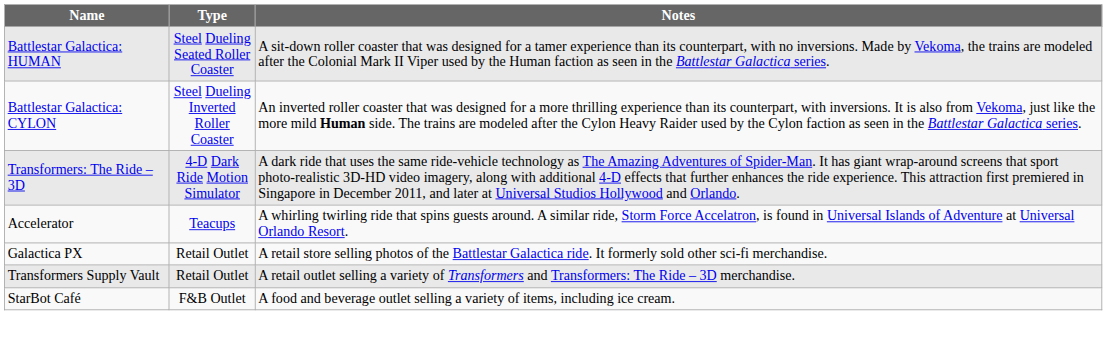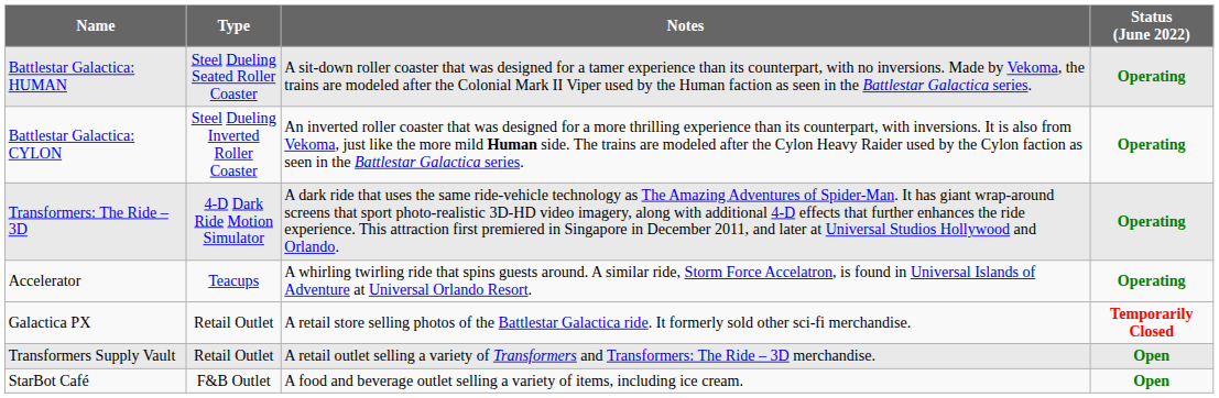+ column: Status (June 2022) | Operating | Operating | Operating | Operating | Temporarily Closed | Open | Open
